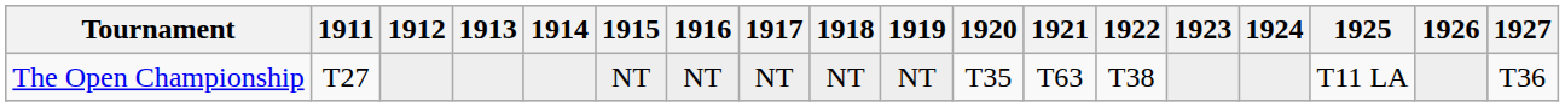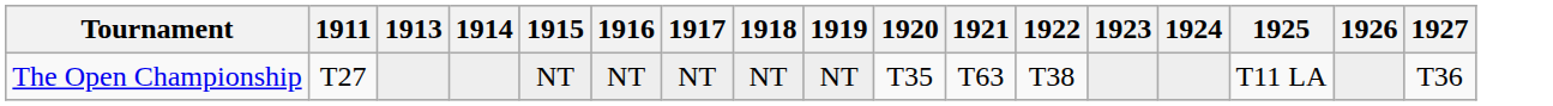- column: 1912
